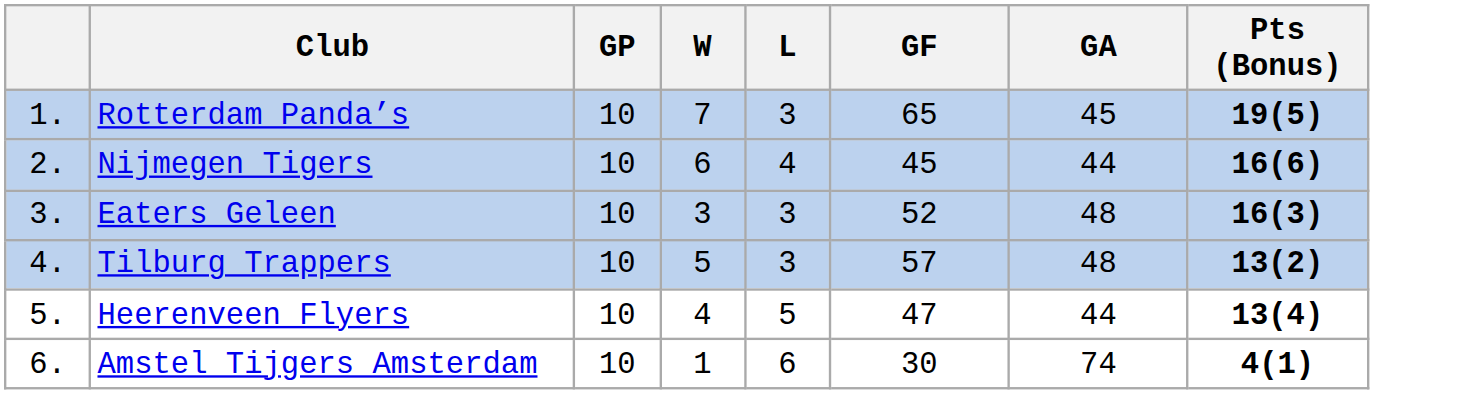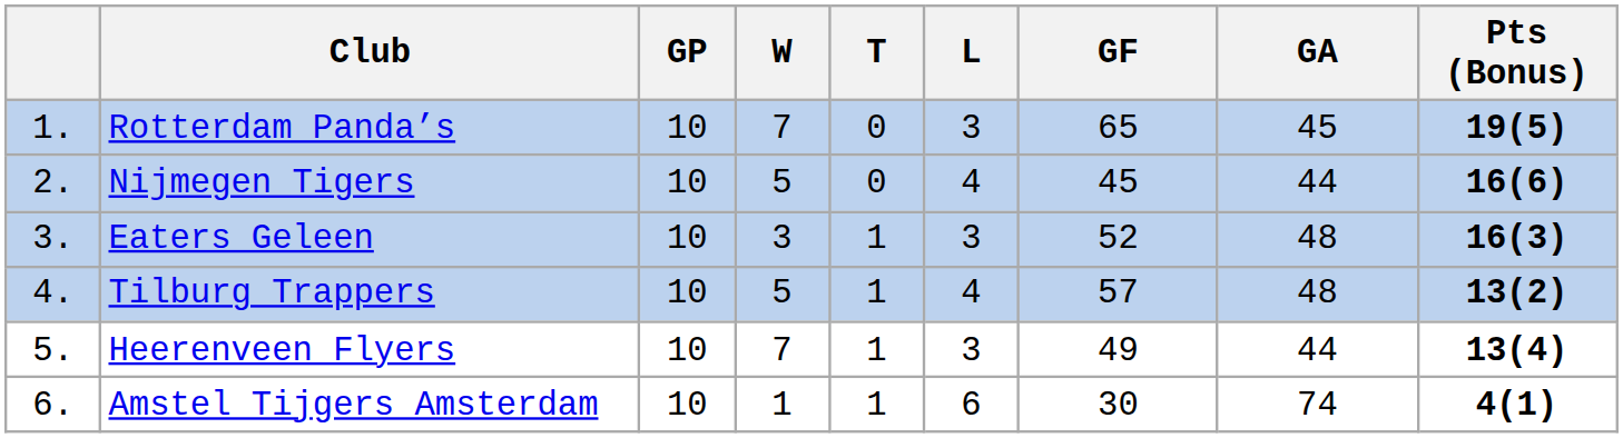+ column: T | 0 | 0 | 1 | 1 | 1 | 1
Nijmegen Tigers | W: 6 -> 5
Tilburg Trappers | L: 3 -> 4
Heerenveen Flyers | W: 4 -> 7
Heerenveen Flyers | L: 5 -> 3
Heerenveen Flyers | GF: 47 -> 49
